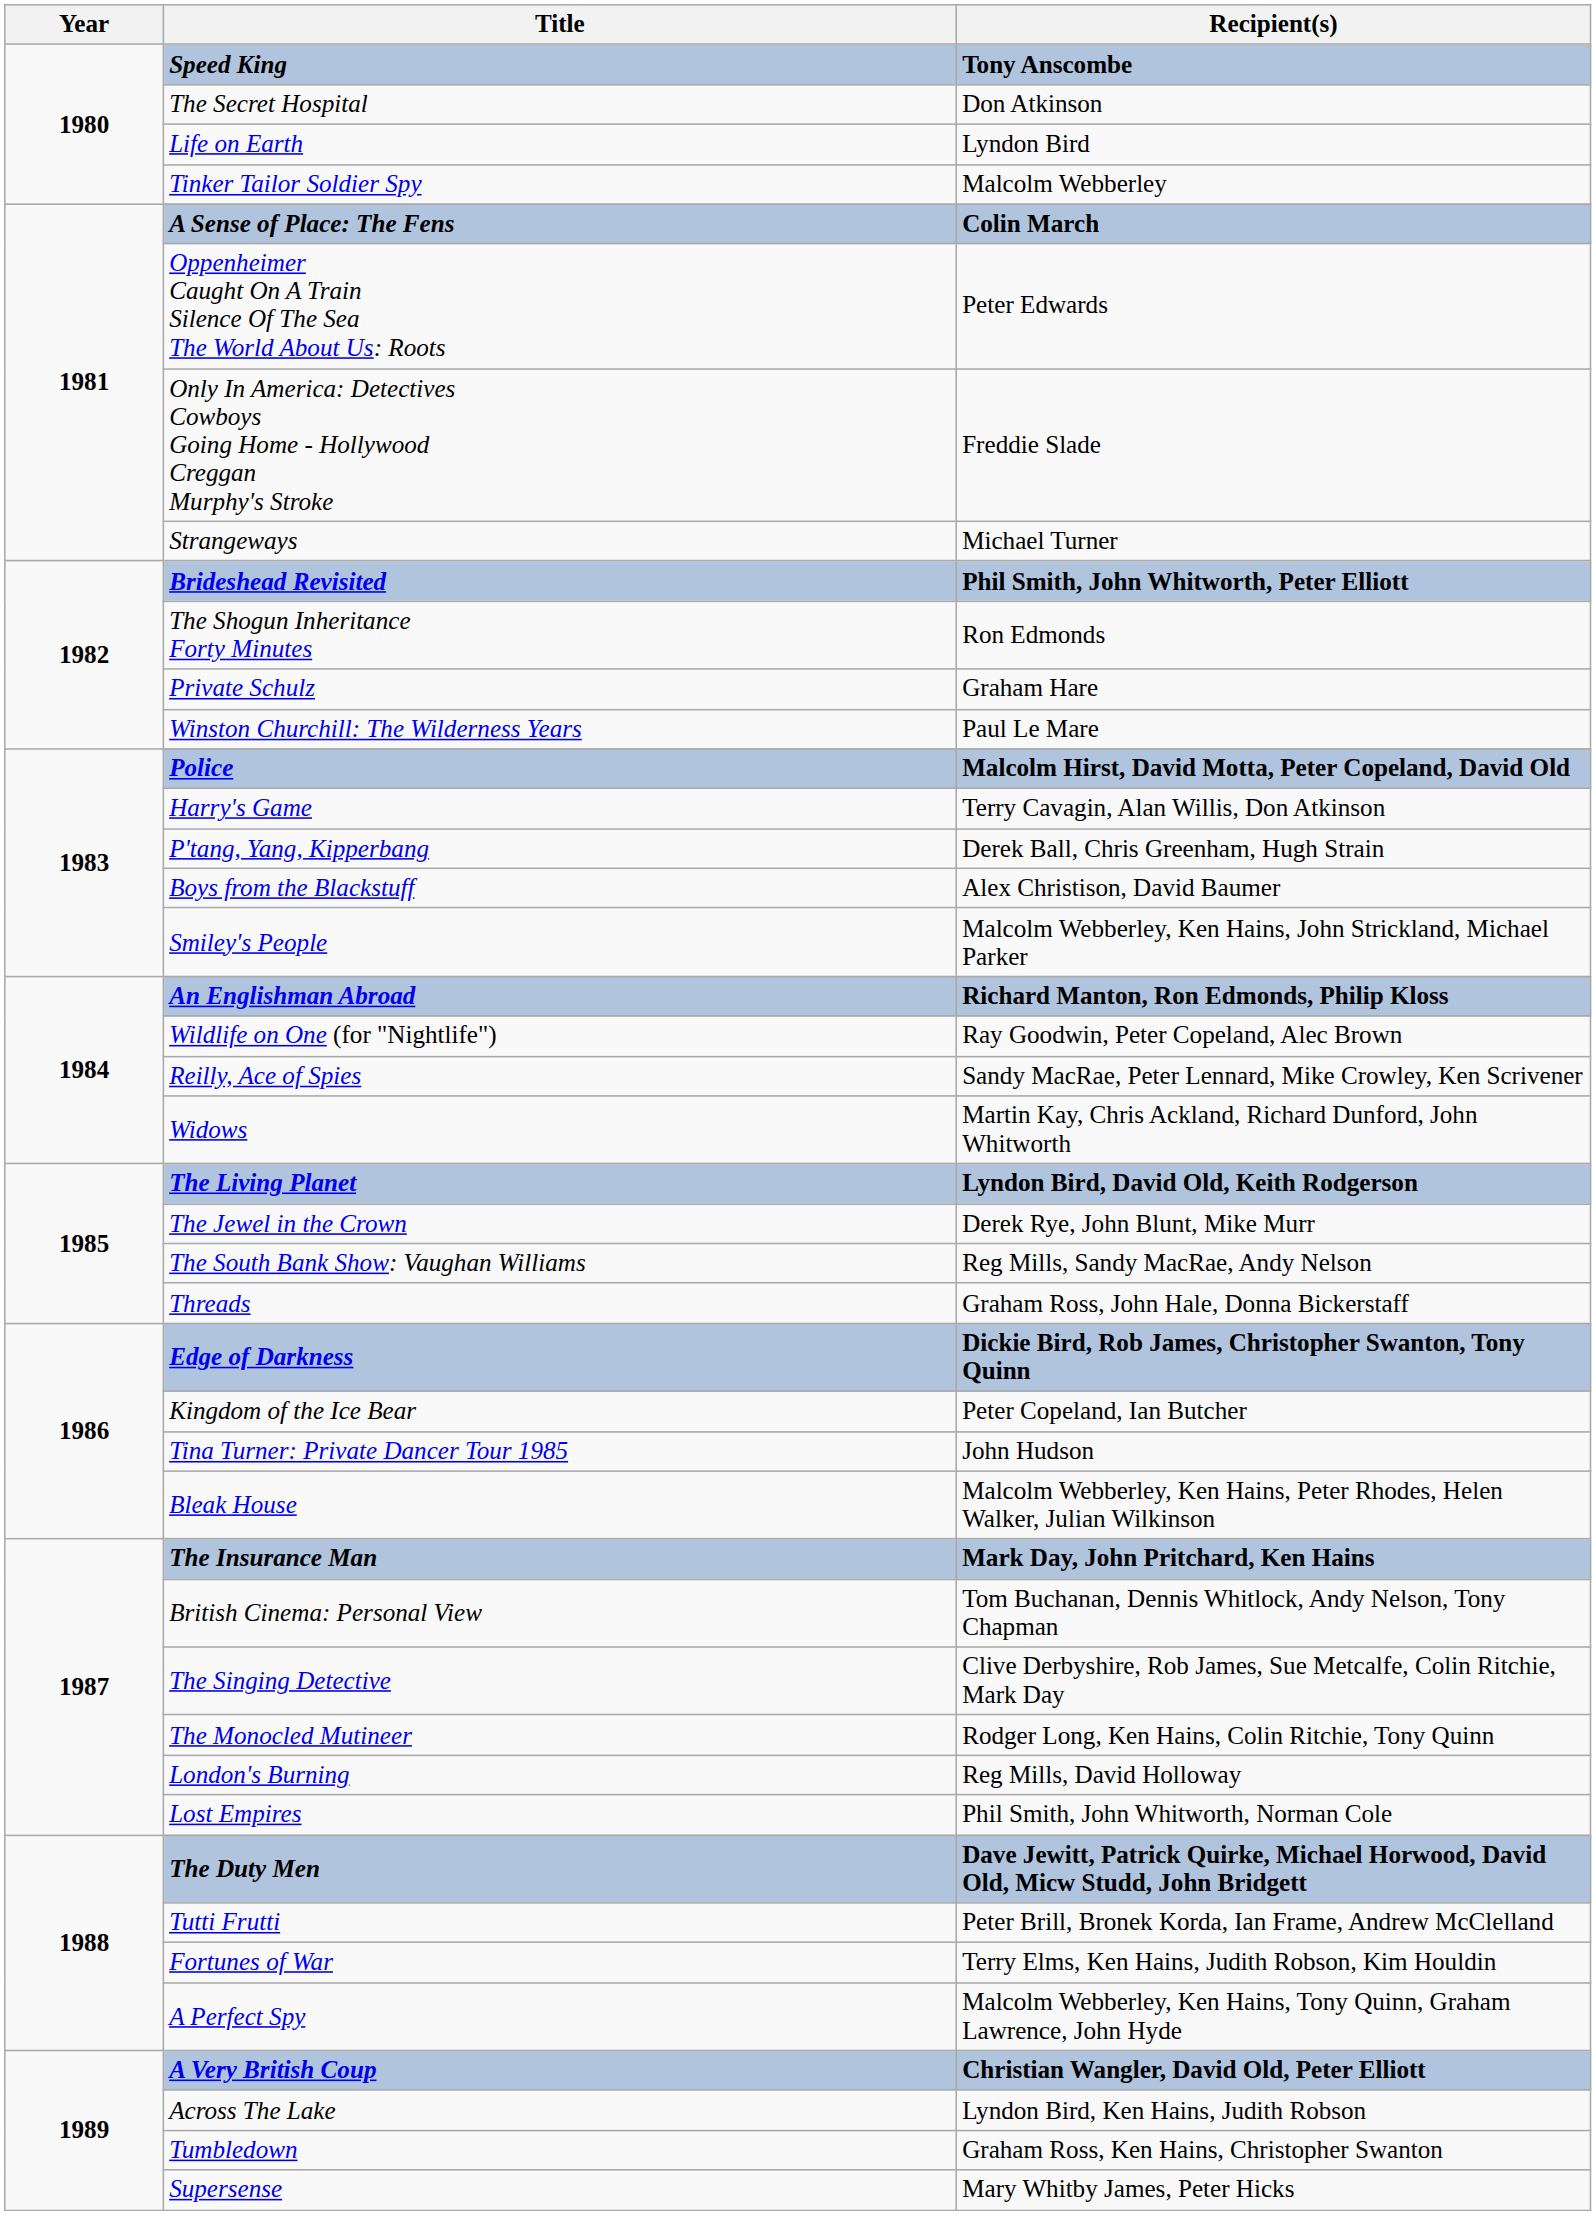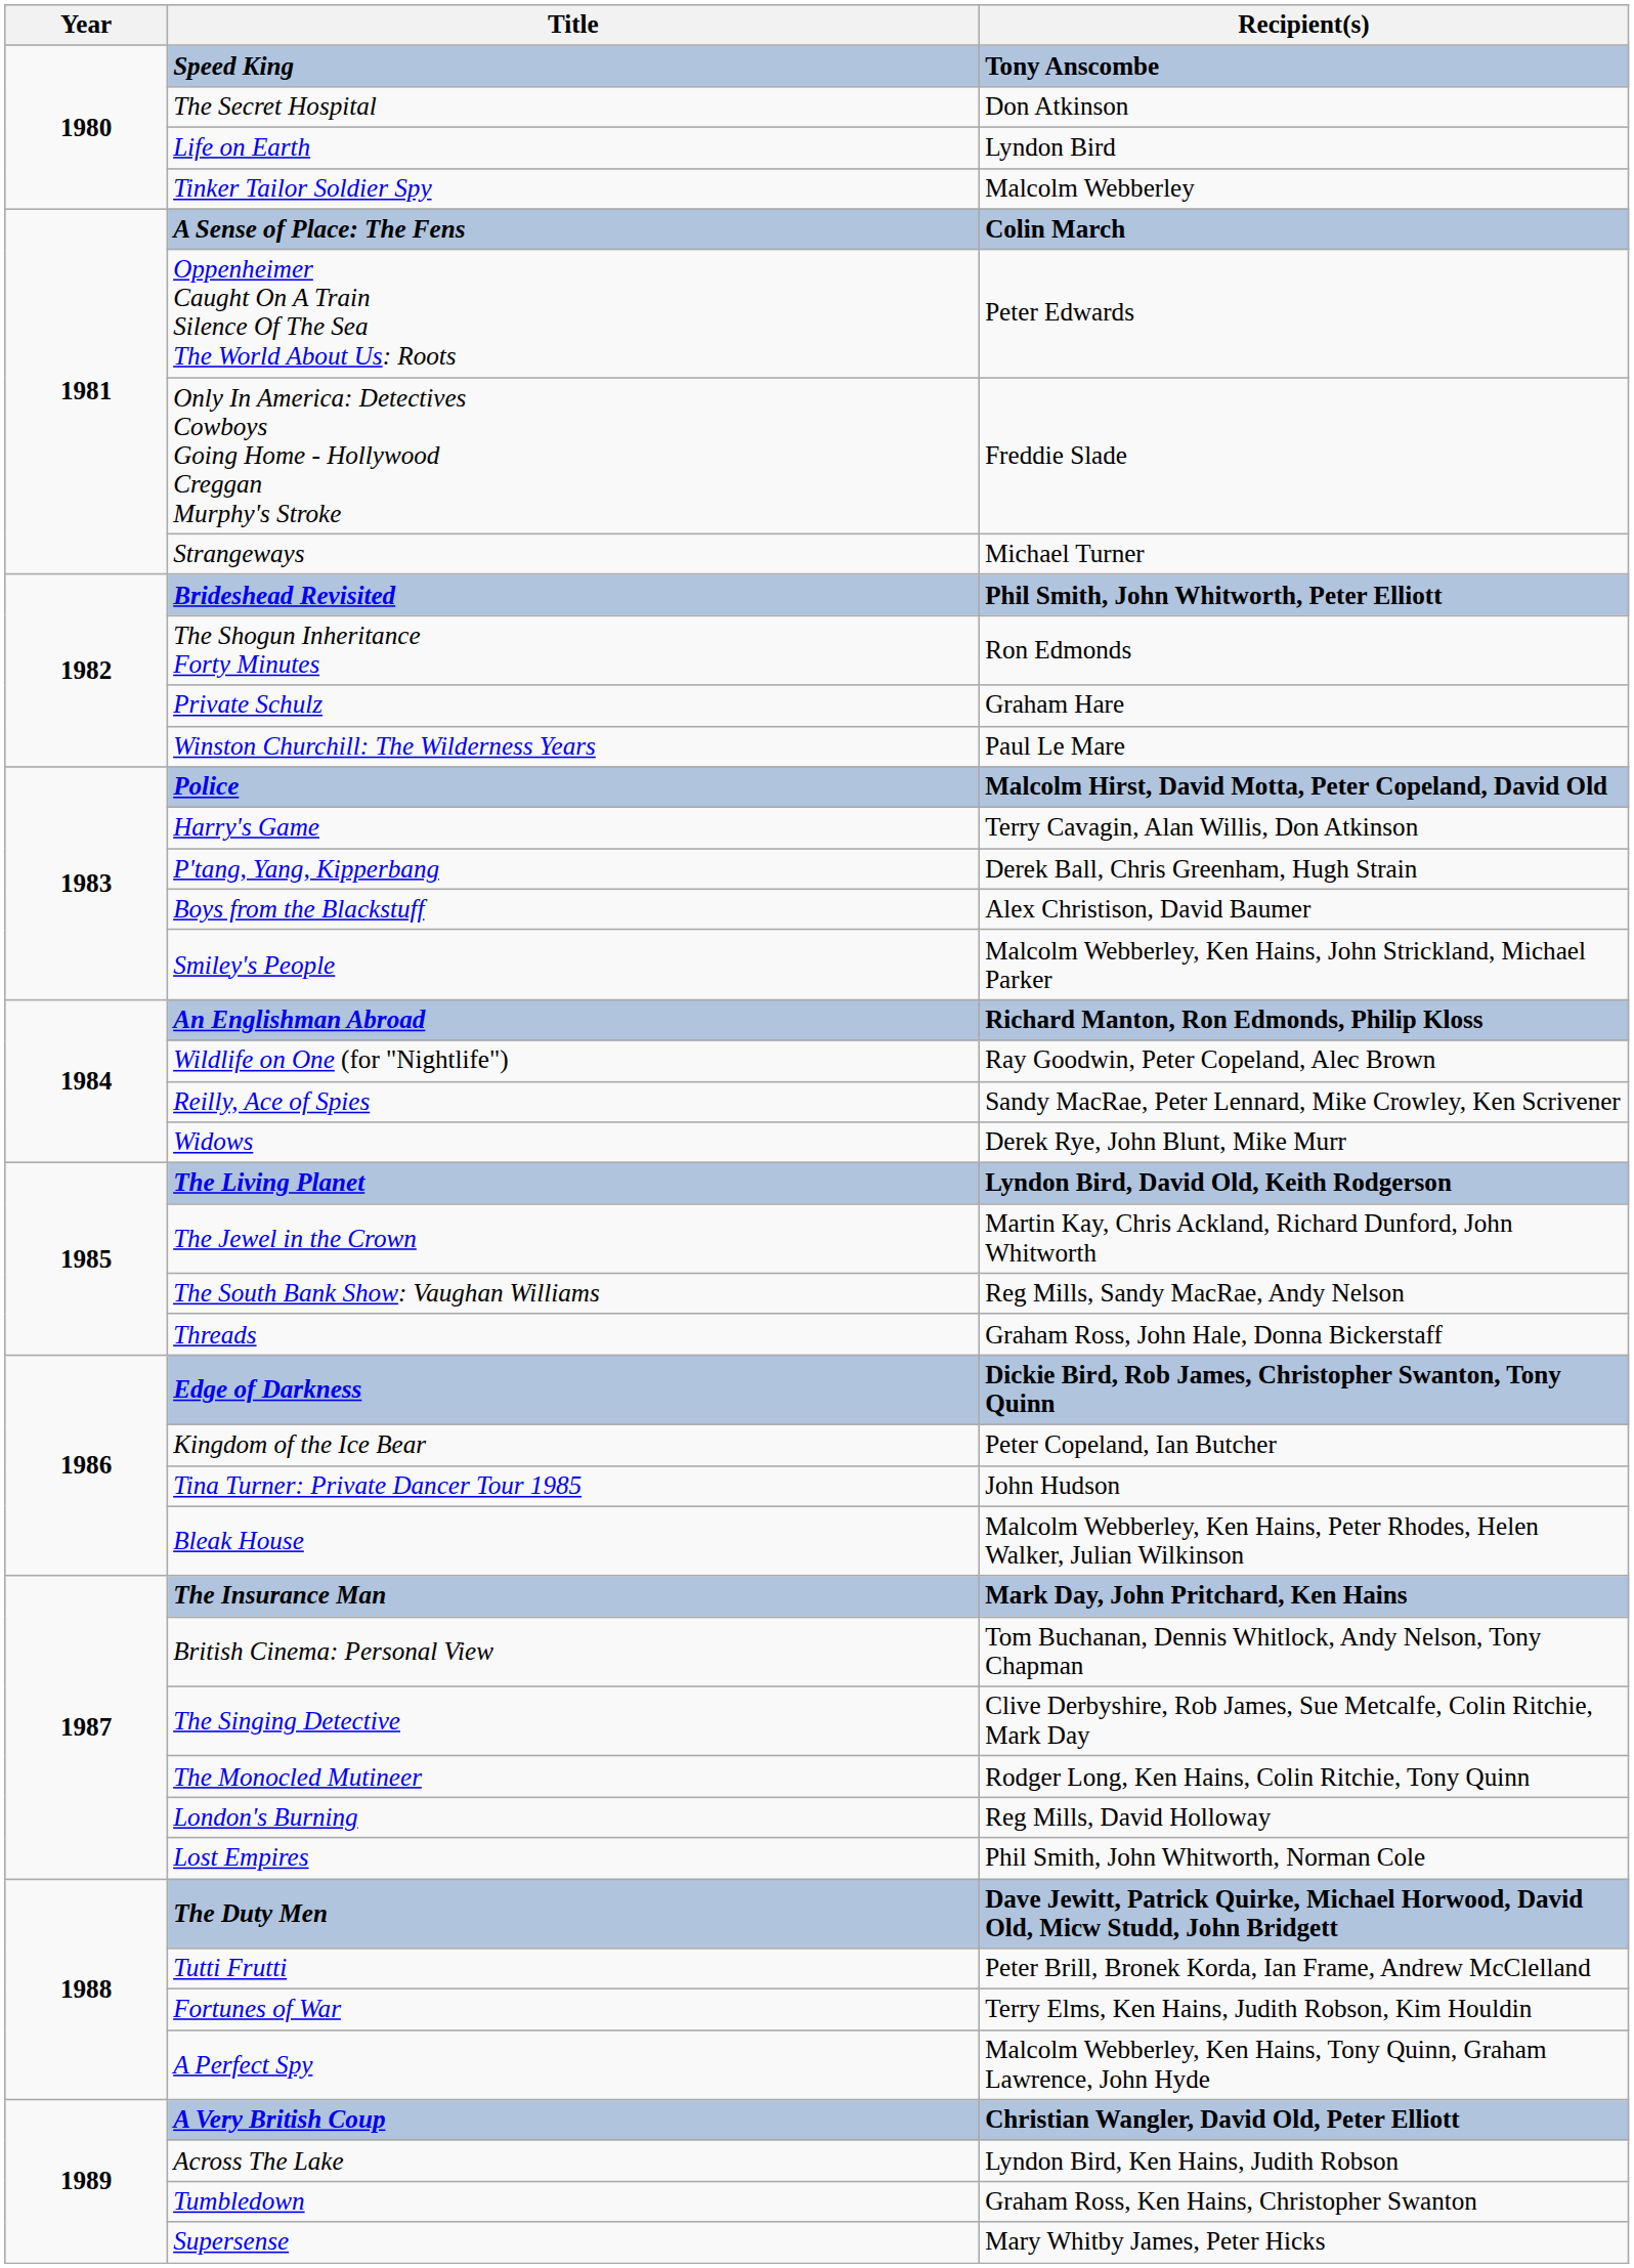Widows | Recipient(s): Martin Kay, Chris Ackland, Richard Dunford, John Whitworth -> Derek Rye, John Blunt, Mike Murr
The Jewel in the Crown | Recipient(s): Derek Rye, John Blunt, Mike Murr -> Martin Kay, Chris Ackland, Richard Dunford, John Whitworth
